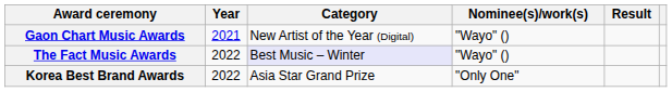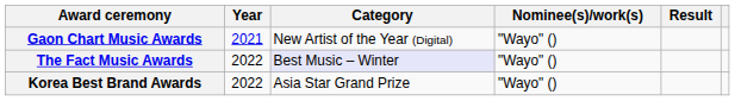Korea Best Brand Awards | Nominee(s)/work(s): "Only One" -> "Wayo" ()
